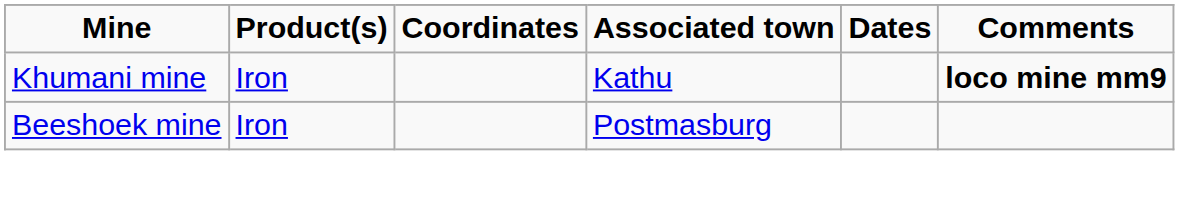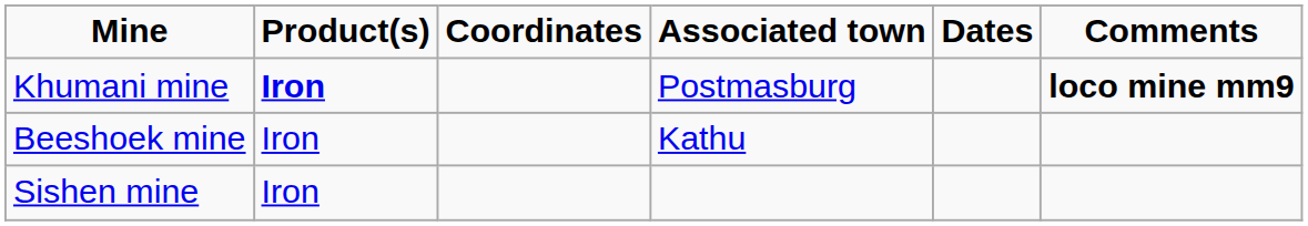Khumani mine | Product(s): normal -> bold
Khumani mine | Associated town: Kathu -> Postmasburg
Beeshoek mine | Associated town: Postmasburg -> Kathu
+ row: Sishen mine | Iron
